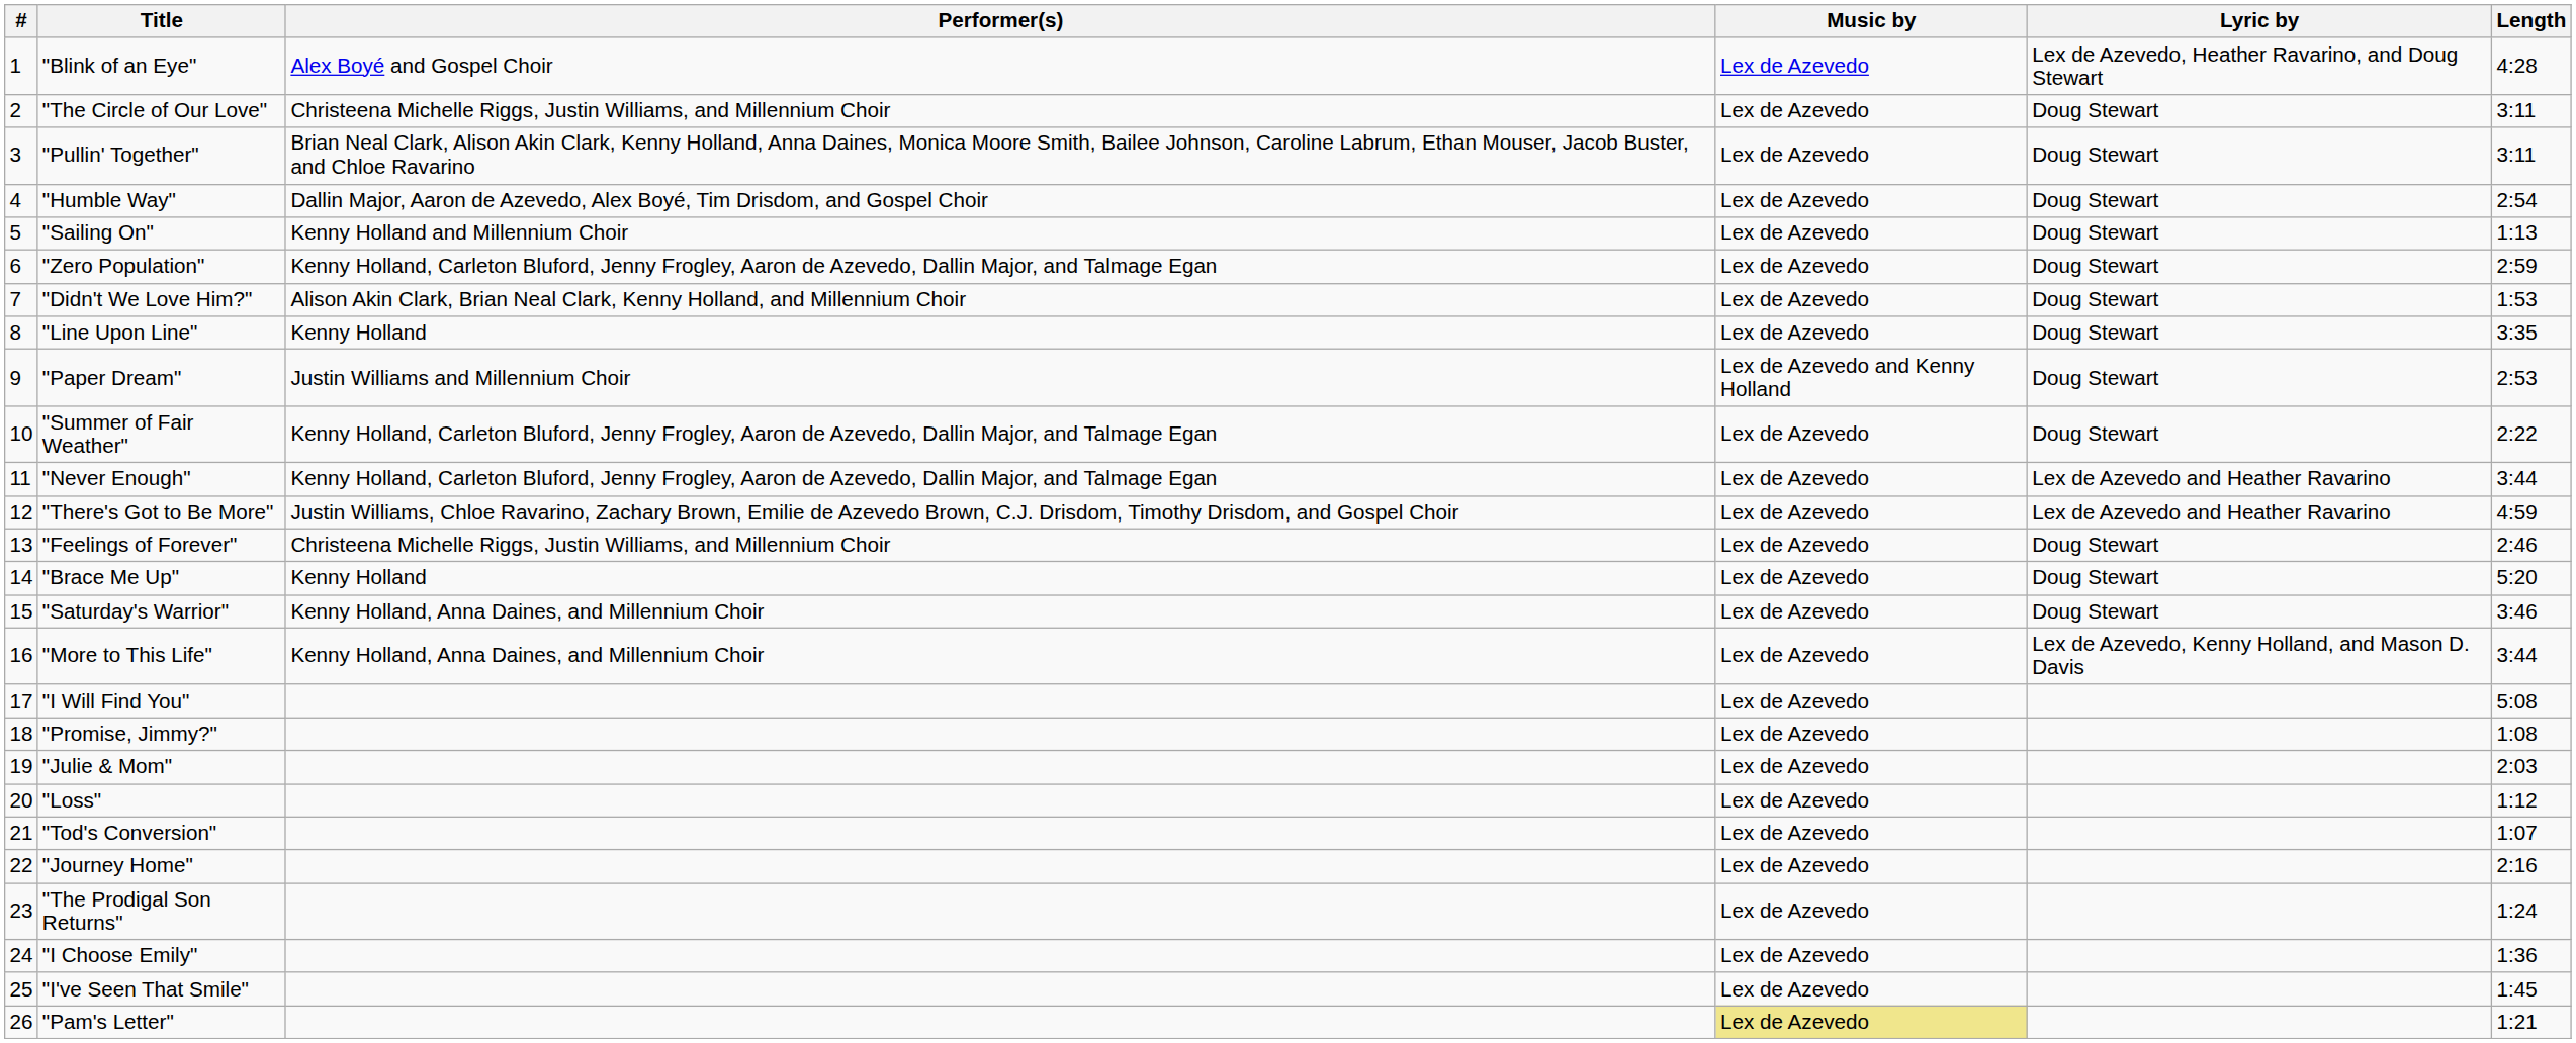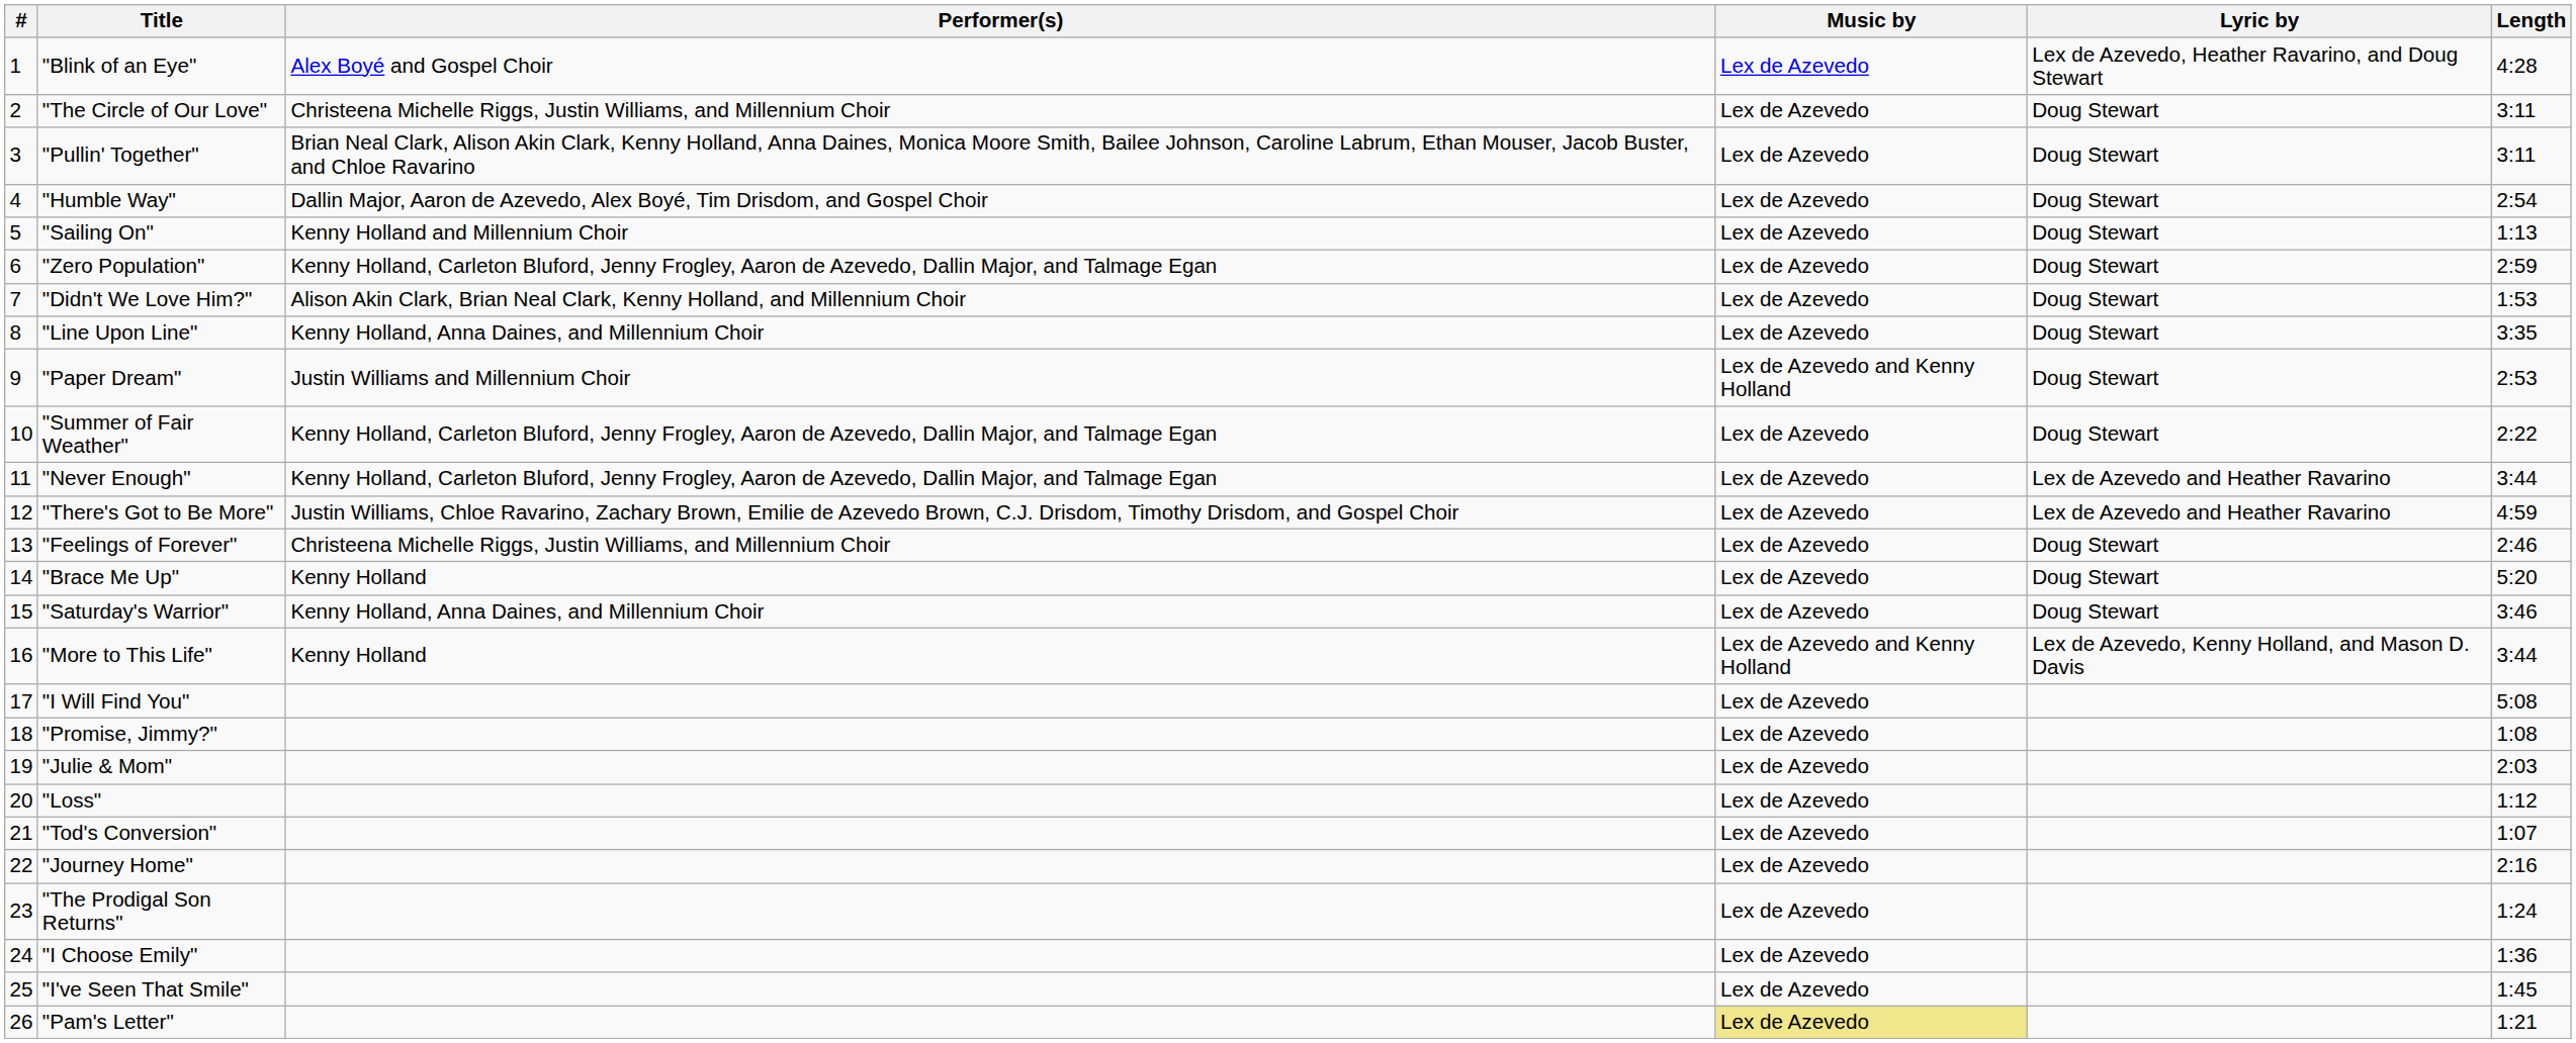"Line Upon Line" | Performer(s): Kenny Holland -> Kenny Holland, Anna Daines, and Millennium Choir
"More to This Life" | Performer(s): Kenny Holland, Anna Daines, and Millennium Choir -> Kenny Holland
"More to This Life" | Music by: Lex de Azevedo -> Lex de Azevedo and Kenny Holland
